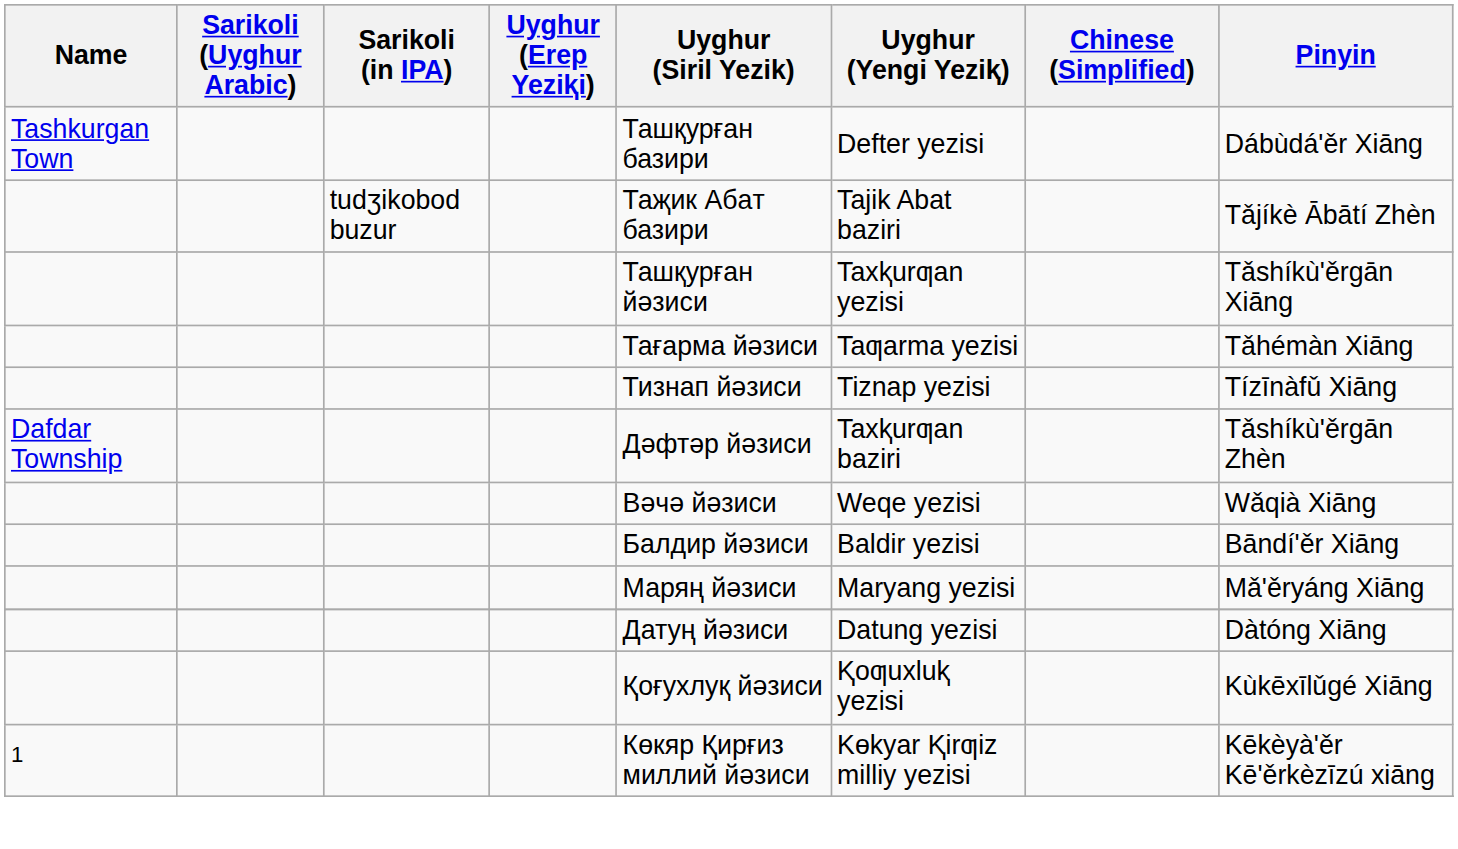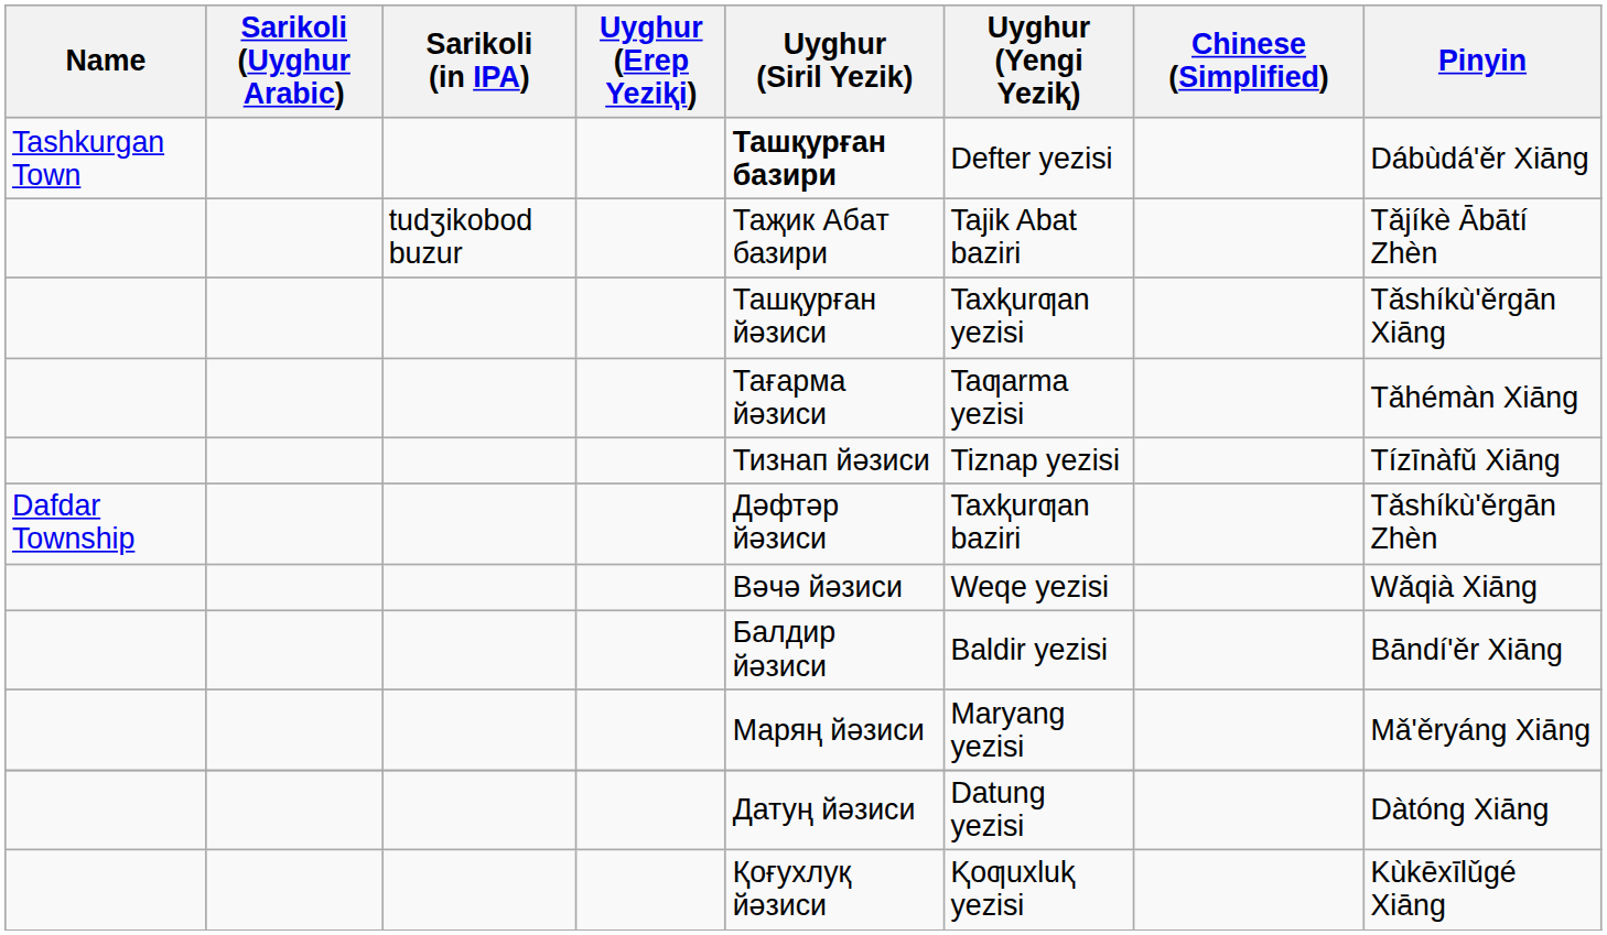Tashkurgan Town | Uyghur (Siril Yezik): normal -> bold
- row: 1 | Көкяр Қирғиз миллий йәзиси | Kɵkyar Ⱪirƣiz milliy yezisi | Kēkèyà'ěr Kē'ěrkèzīzú xiāng
